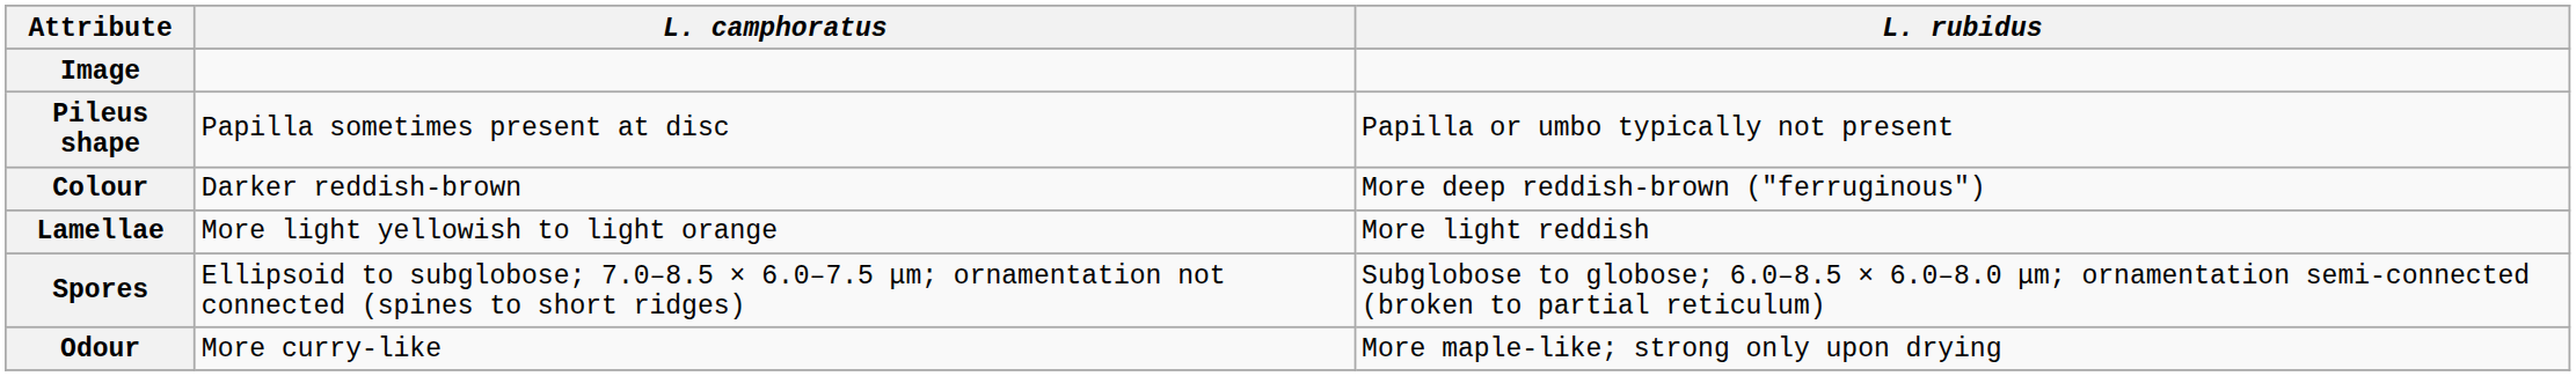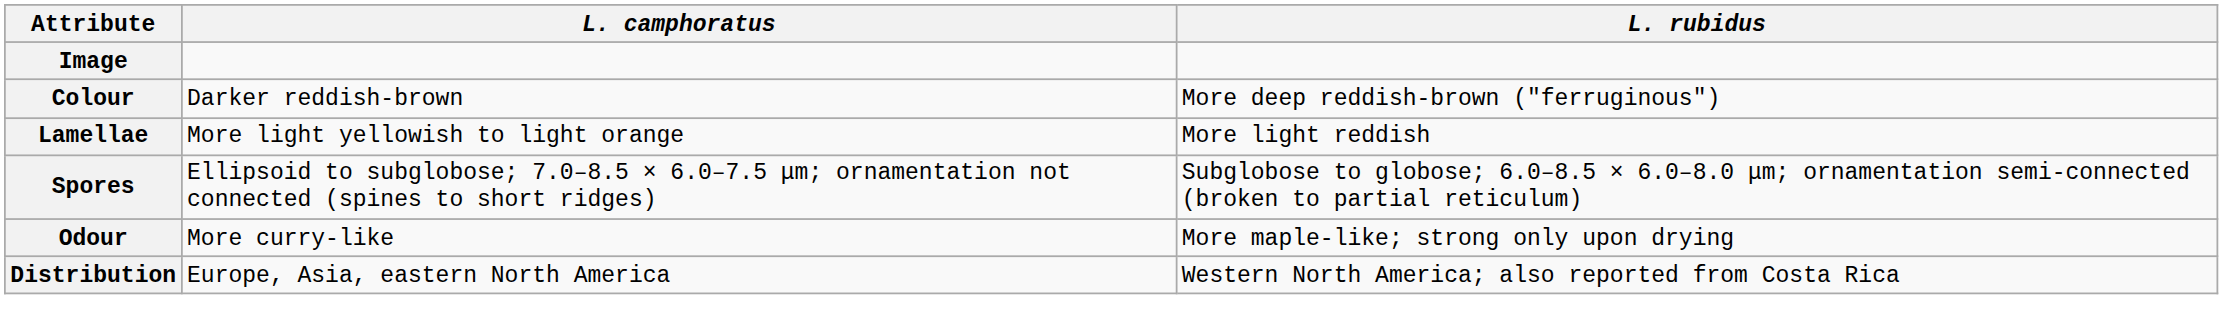- row: Pileus shape | Papilla sometimes present at disc | Papilla or umbo typically not present
+ row: Distribution | Europe, Asia, eastern North America | Western North America; also reported from Costa Rica
